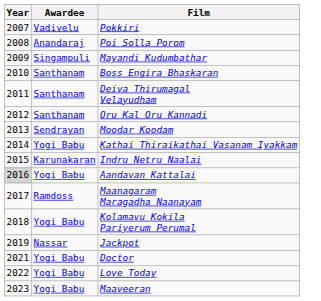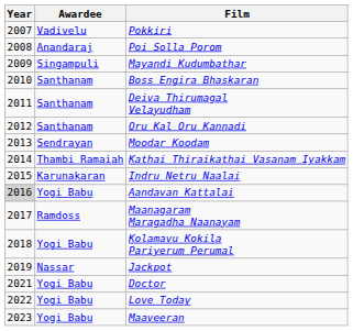Kathai Thiraikathai Vasanam Iyakkam | Awardee: Yogi Babu -> Thambi Ramaiah
